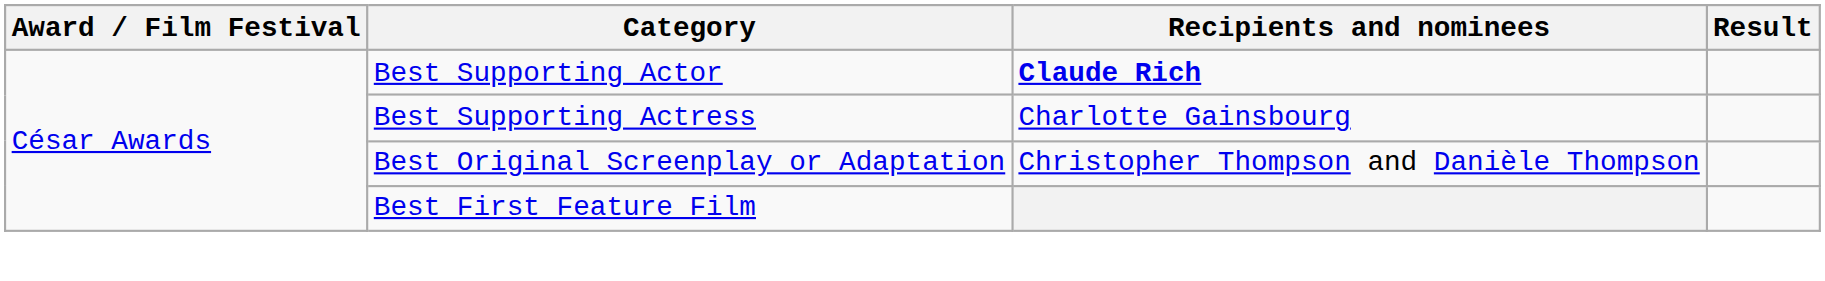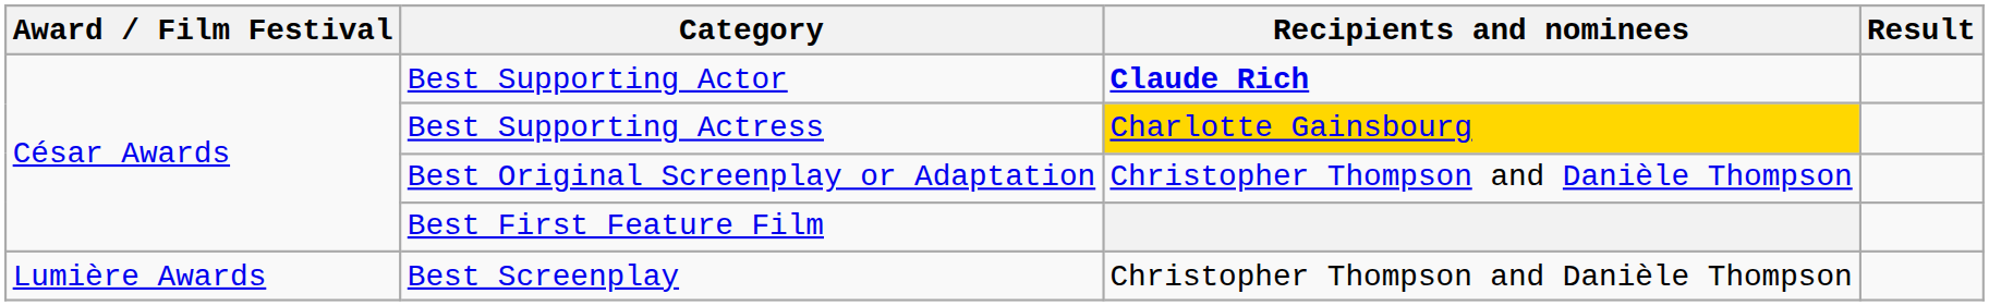Best Supporting Actress | Recipients and nominees: no background -> gold background
+ row: Lumière Awards | Best Screenplay | Christopher Thompson and Danièle Thompson
